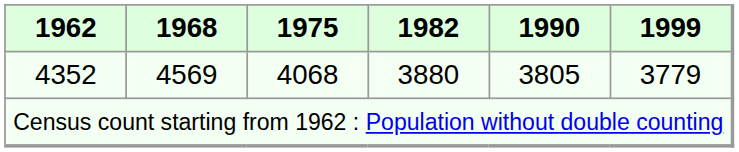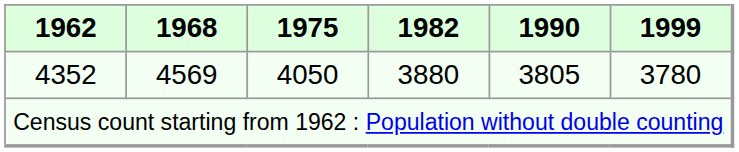4352 | 1975: 4068 -> 4050
4352 | 1999: 3779 -> 3780
